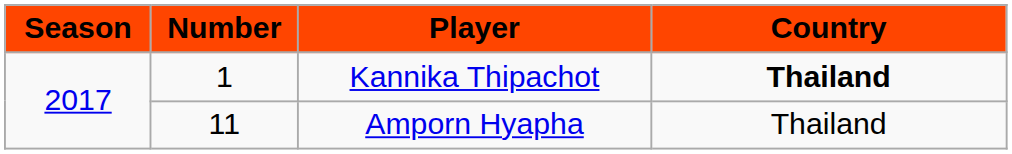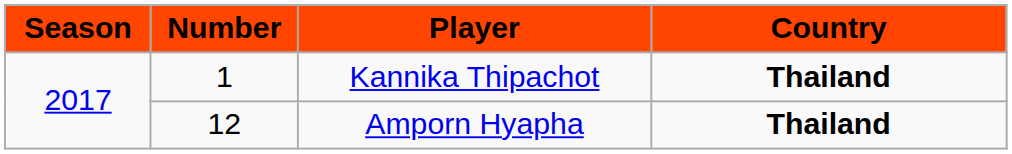Amporn Hyapha | Number: 11 -> 12
Amporn Hyapha | Country: normal -> bold
